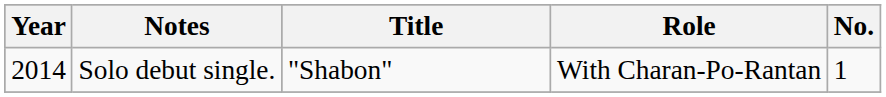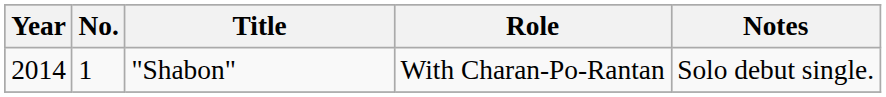columns swapped: No. <-> Notes
